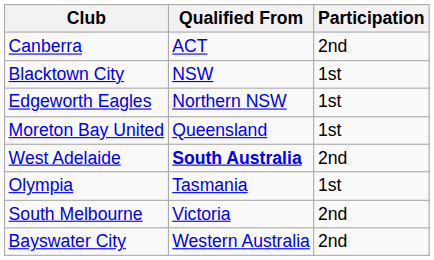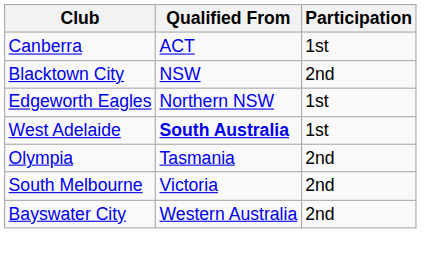Canberra | Participation: 2nd -> 1st
Blacktown City | Participation: 1st -> 2nd
- row: Moreton Bay United | Queensland | 1st
West Adelaide | Participation: 2nd -> 1st
Olympia | Participation: 1st -> 2nd
